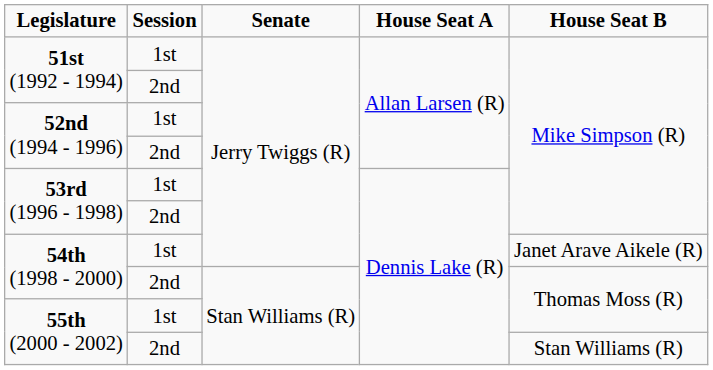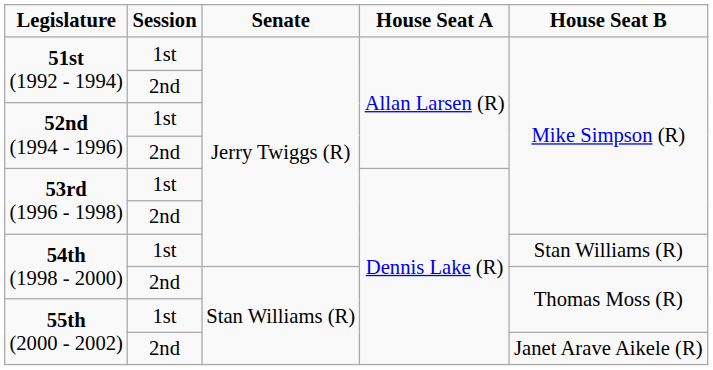54th (1998 - 2000) / 1st | House Seat B: Janet Arave Aikele (R) -> Stan Williams (R)
55th (2000 - 2002) / 2nd | House Seat B: Stan Williams (R) -> Janet Arave Aikele (R)
